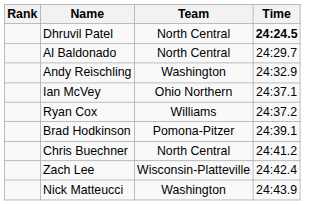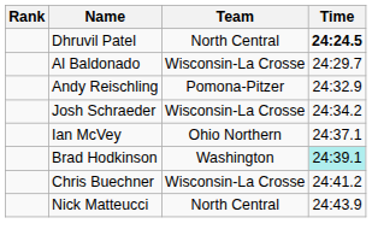Al Baldonado | Team: North Central -> Wisconsin-La Crosse
Andy Reischling | Team: Washington -> Pomona-Pitzer
+ row: Josh Schraeder | Wisconsin-La Crosse | 24:34.2
- row: Ryan Cox | Williams | 24:37.2
Brad Hodkinson | Team: Pomona-Pitzer -> Washington
Brad Hodkinson | Time: no background -> paleturquoise background
Chris Buechner | Team: North Central -> Wisconsin-La Crosse
- row: Zach Lee | Wisconsin-Platteville | 24:42.4
Nick Matteucci | Team: Washington -> North Central
